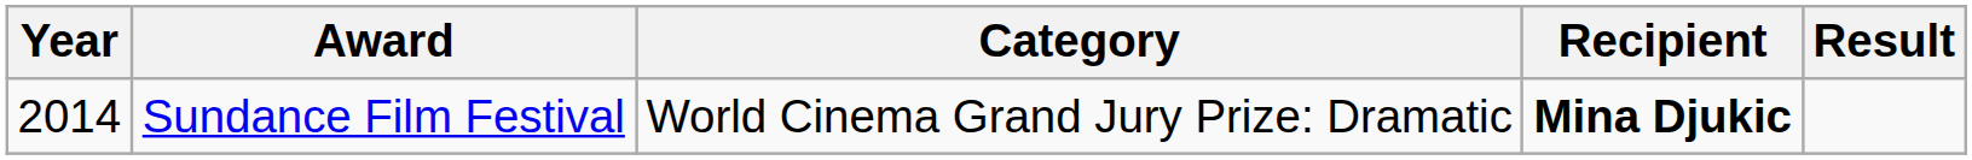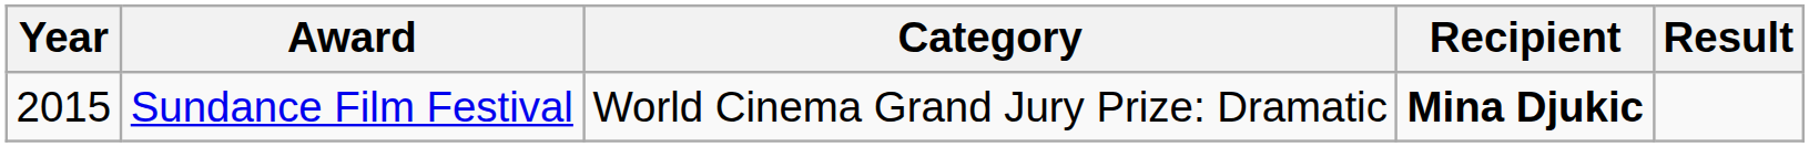Sundance Film Festival | Year: 2014 -> 2015
